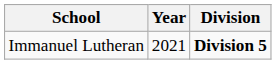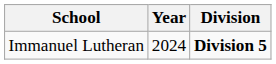Immanuel Lutheran | Year: 2021 -> 2024
